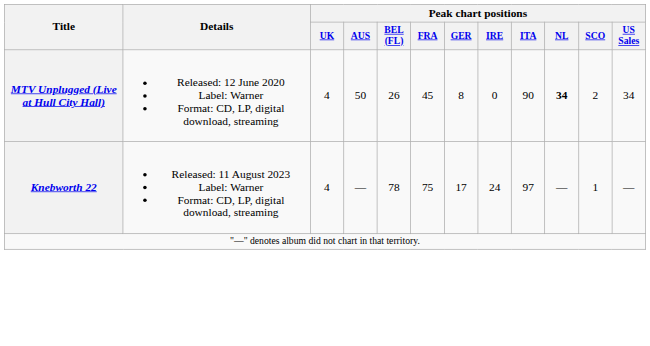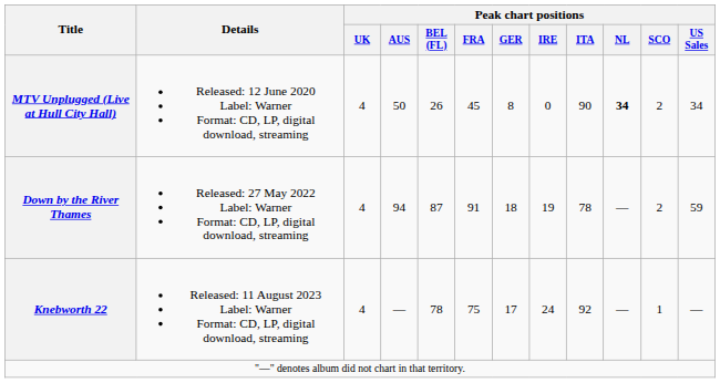+ row: Down by the River Thames | Released: 27 May 2022 Label: Warner Format: CD, LP, digital download, streaming | 4 | 94 | 87 | 91 | 18 | 19 | 78 | — | 2 | 59
Knebworth 22 | Peak chart positions / ITA: 97 -> 92
